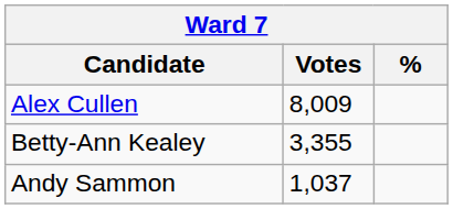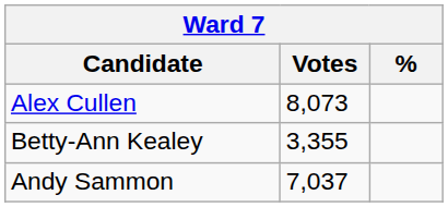Alex Cullen | Votes: 8,009 -> 8,073
Andy Sammon | Votes: 1,037 -> 7,037
